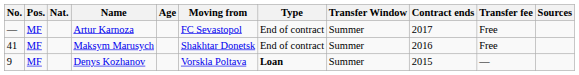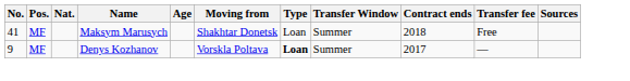- row: — | MF | Artur Karnoza | FC Sevastopol | End of contract | Summer | 2017 | Free
Maksym Marusych | Type: End of contract -> Loan
Maksym Marusych | Contract ends: 2016 -> 2018
Denys Kozhanov | Contract ends: 2015 -> 2017
